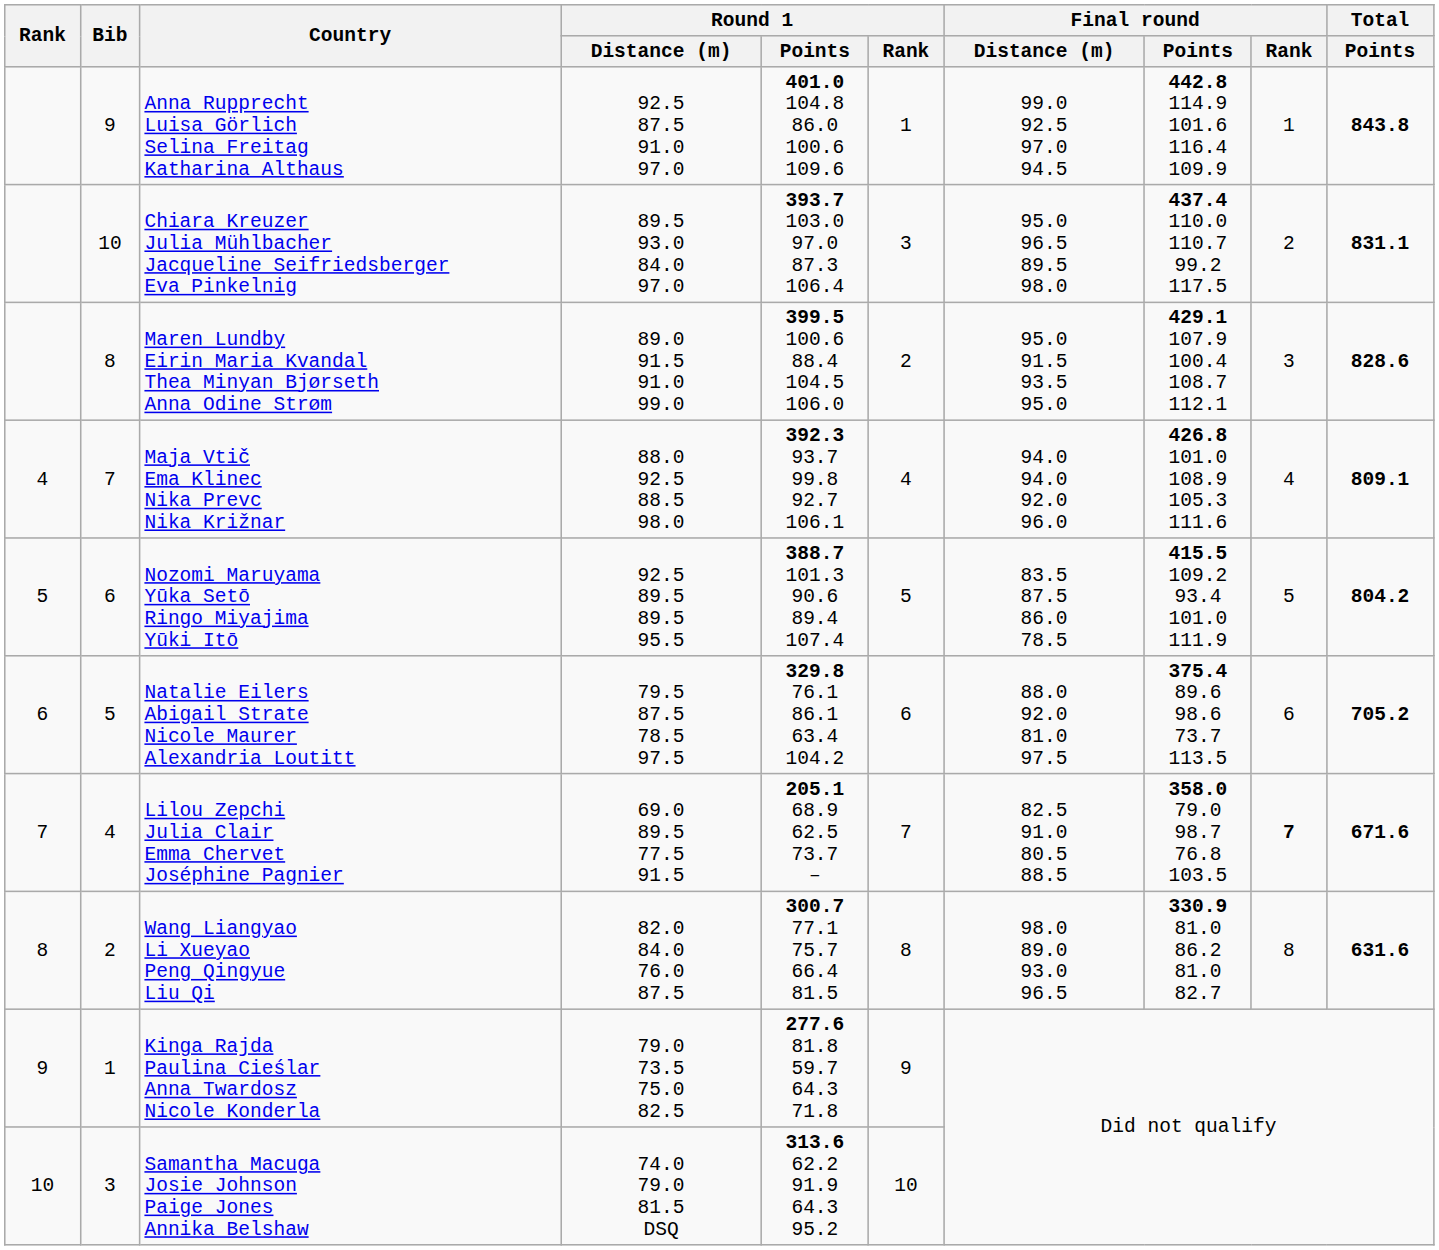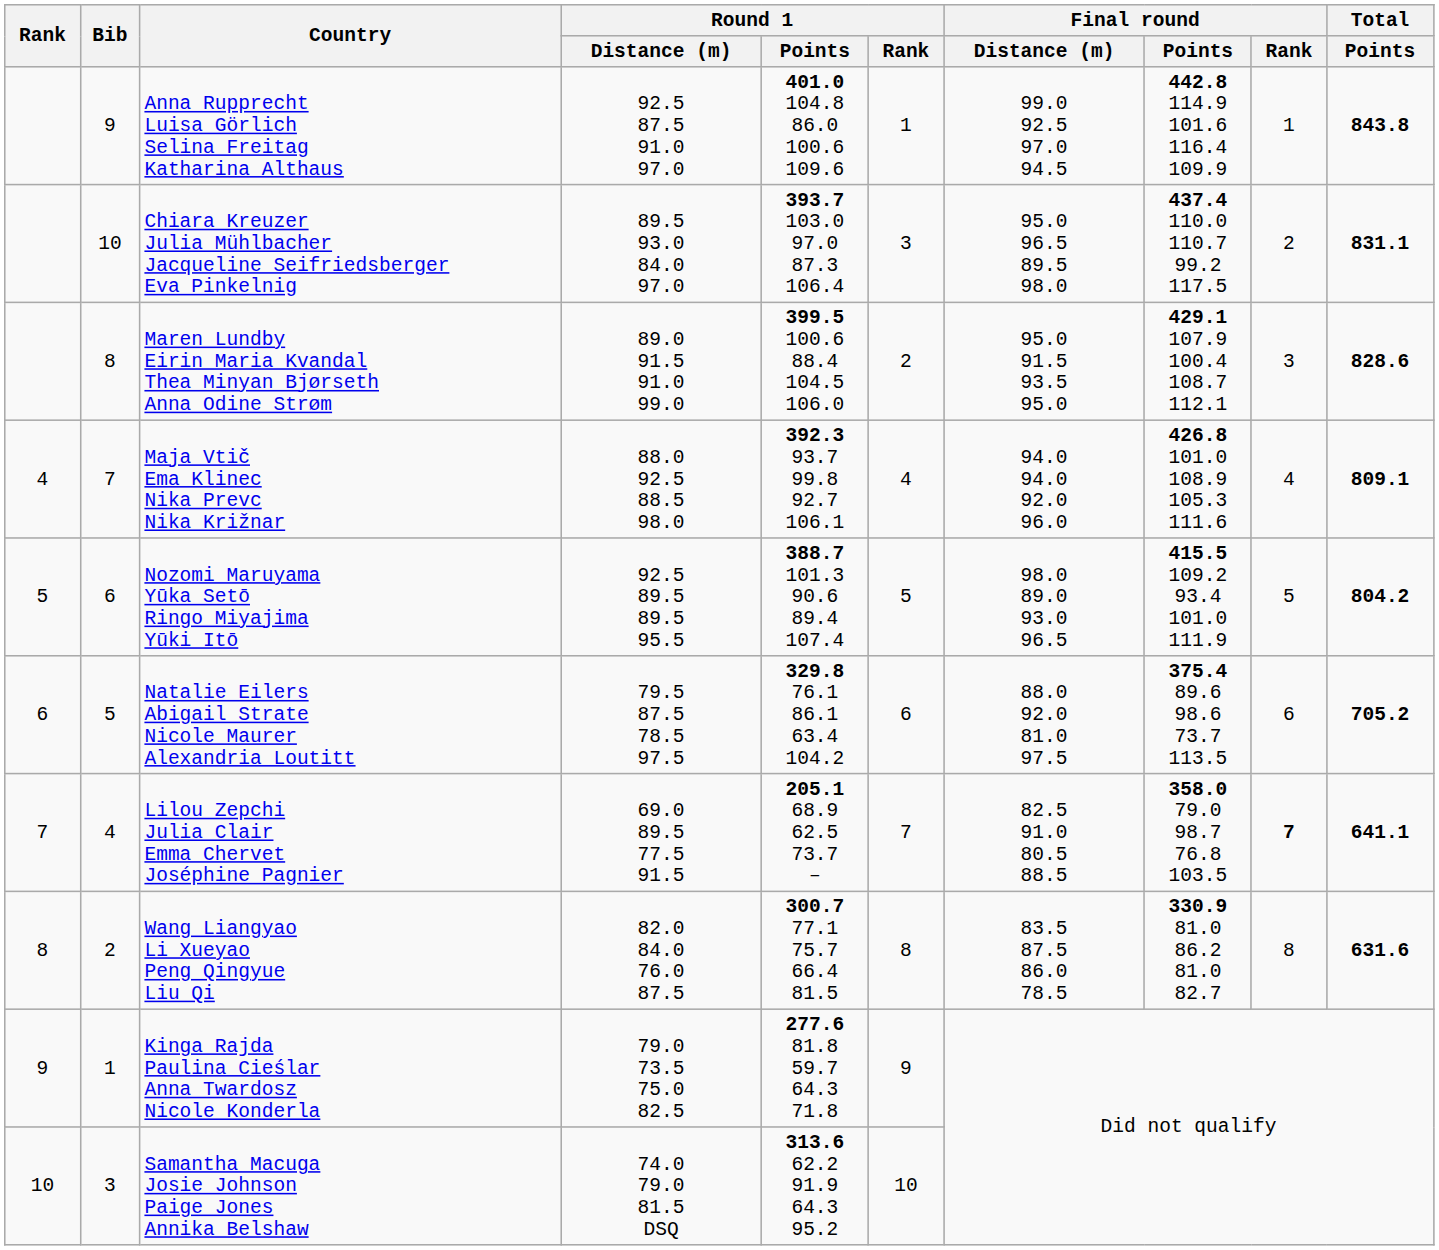Nozomi Maruyama Yūka Setō Ringo Miyajima Yūki Itō | Final round / Distance (m): 83.5 87.5 86.0 78.5 -> 98.0 89.0 93.0 96.5
Lilou Zepchi Julia Clair Emma Chervet Joséphine Pagnier | Total / Points: 671.6 -> 641.1
Wang Liangyao Li Xueyao Peng Qingyue Liu Qi | Final round / Distance (m): 98.0 89.0 93.0 96.5 -> 83.5 87.5 86.0 78.5
